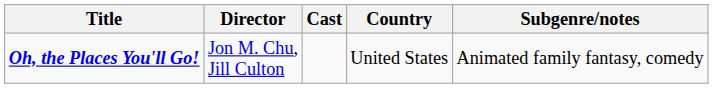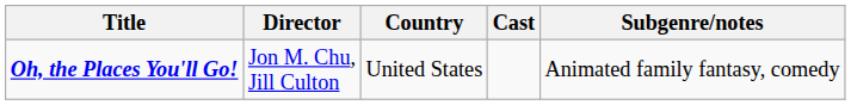columns swapped: Cast <-> Country
